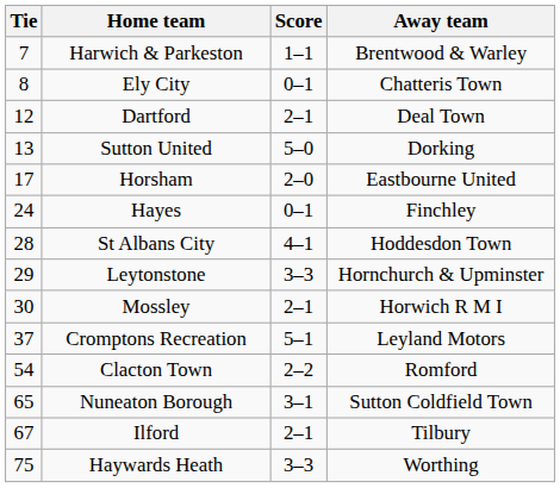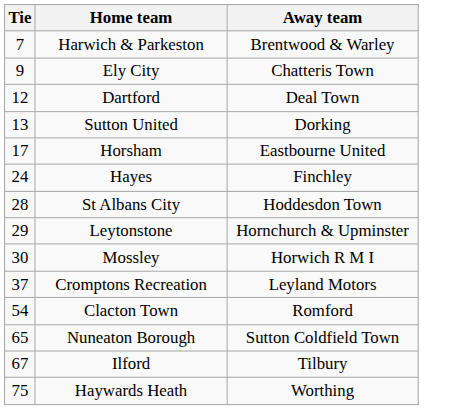- column: Score | 1–1 | 0–1 | 2–1 | 5–0 | 2–0 | 0–1 | 4–1 | 3–3 | 2–1 | 5–1 | 2–2 | 3–1 | 2–1 | 3–3
Ely City | Tie: 8 -> 9
